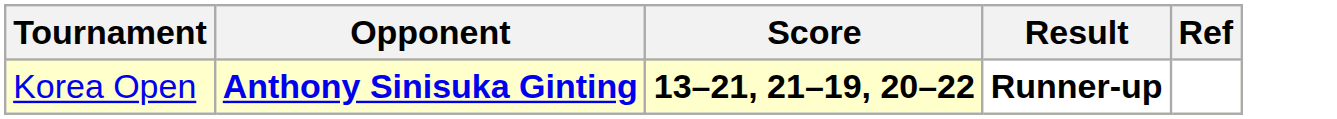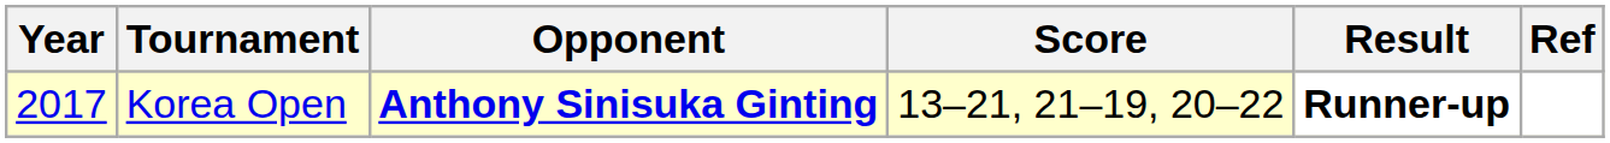+ column: Year | 2017
Korea Open | Score: bold -> normal
